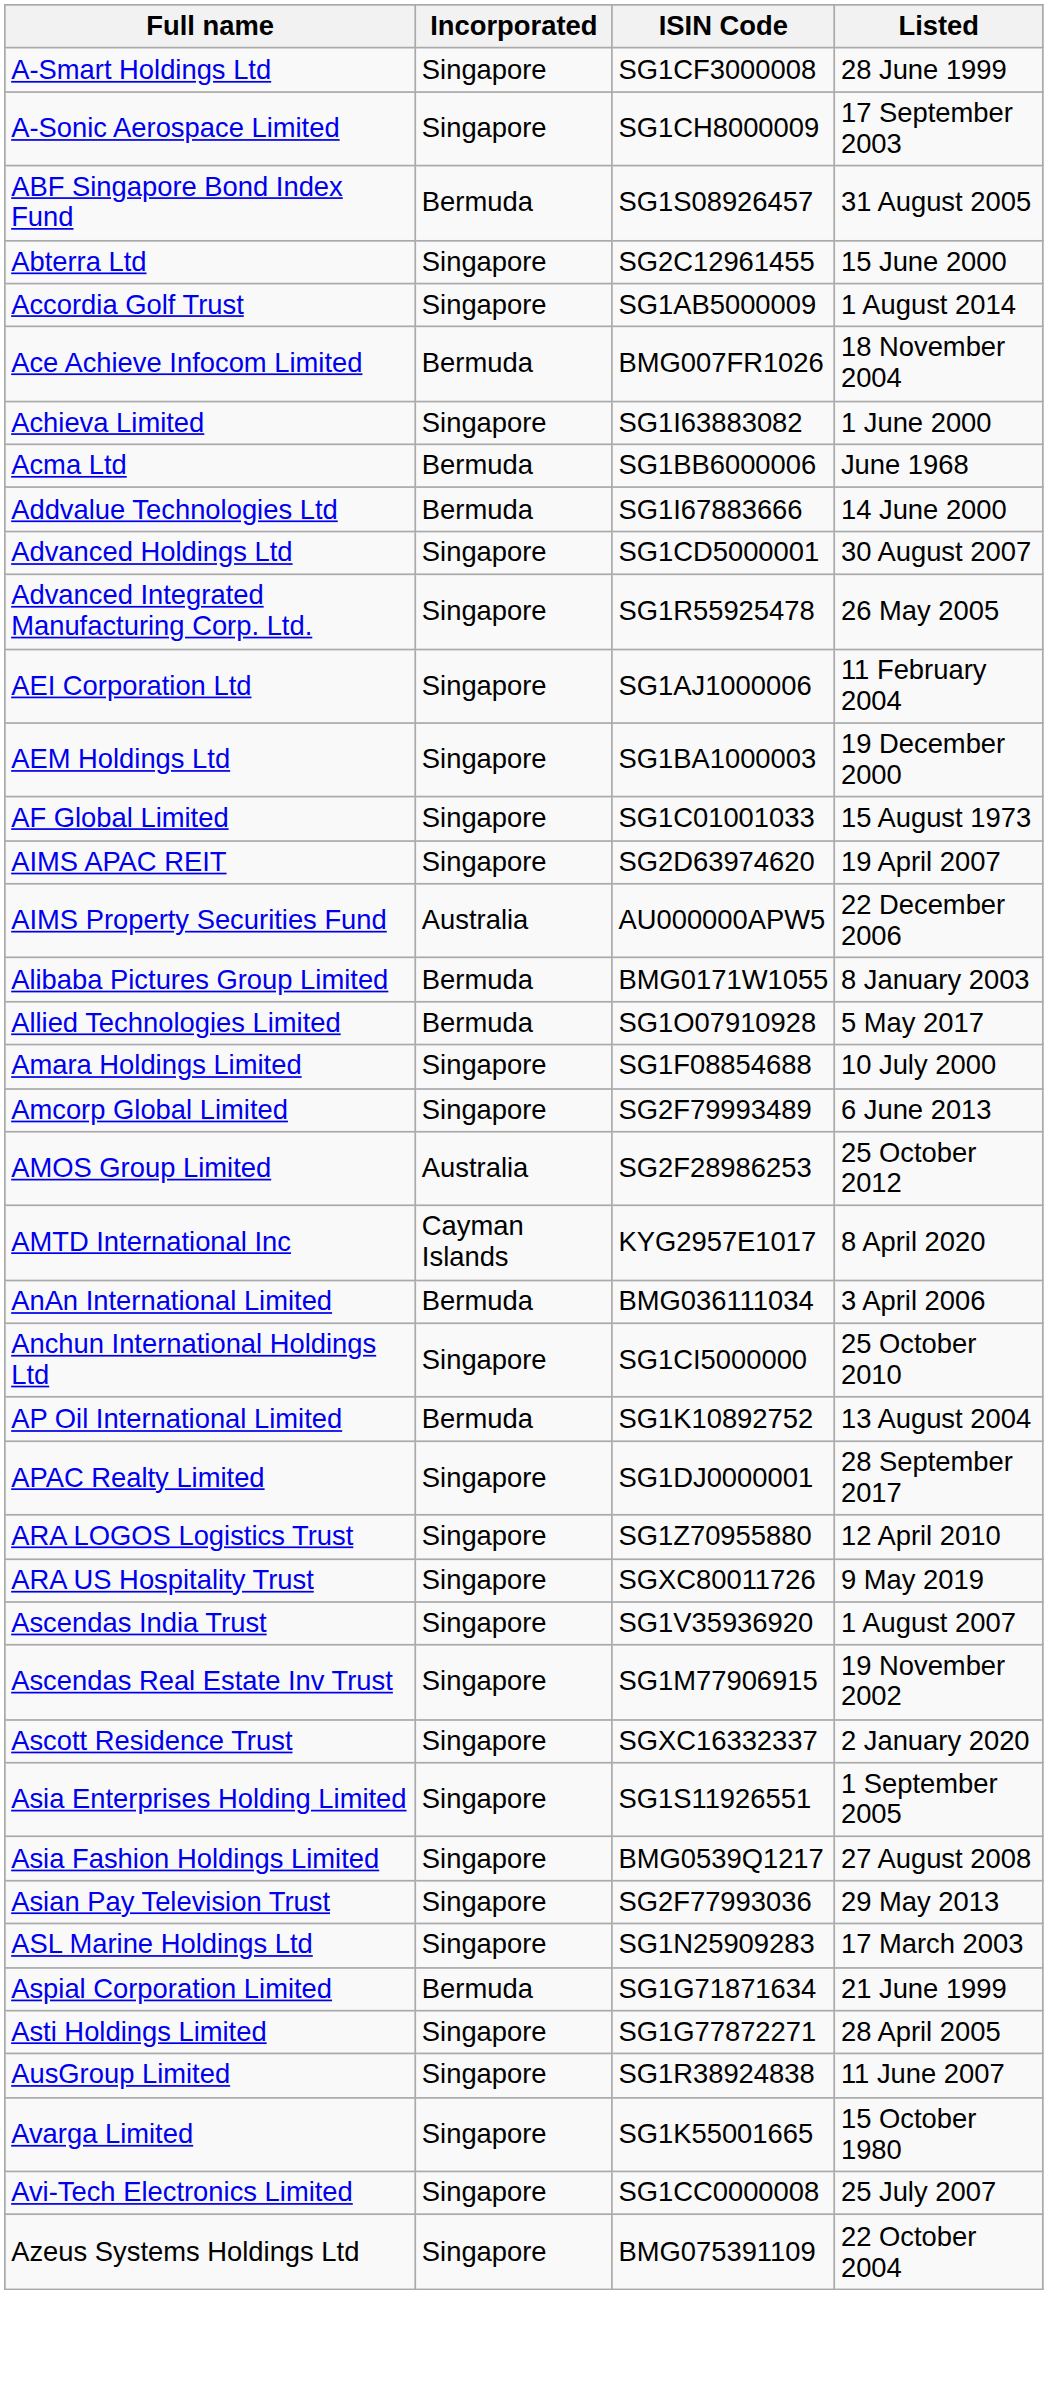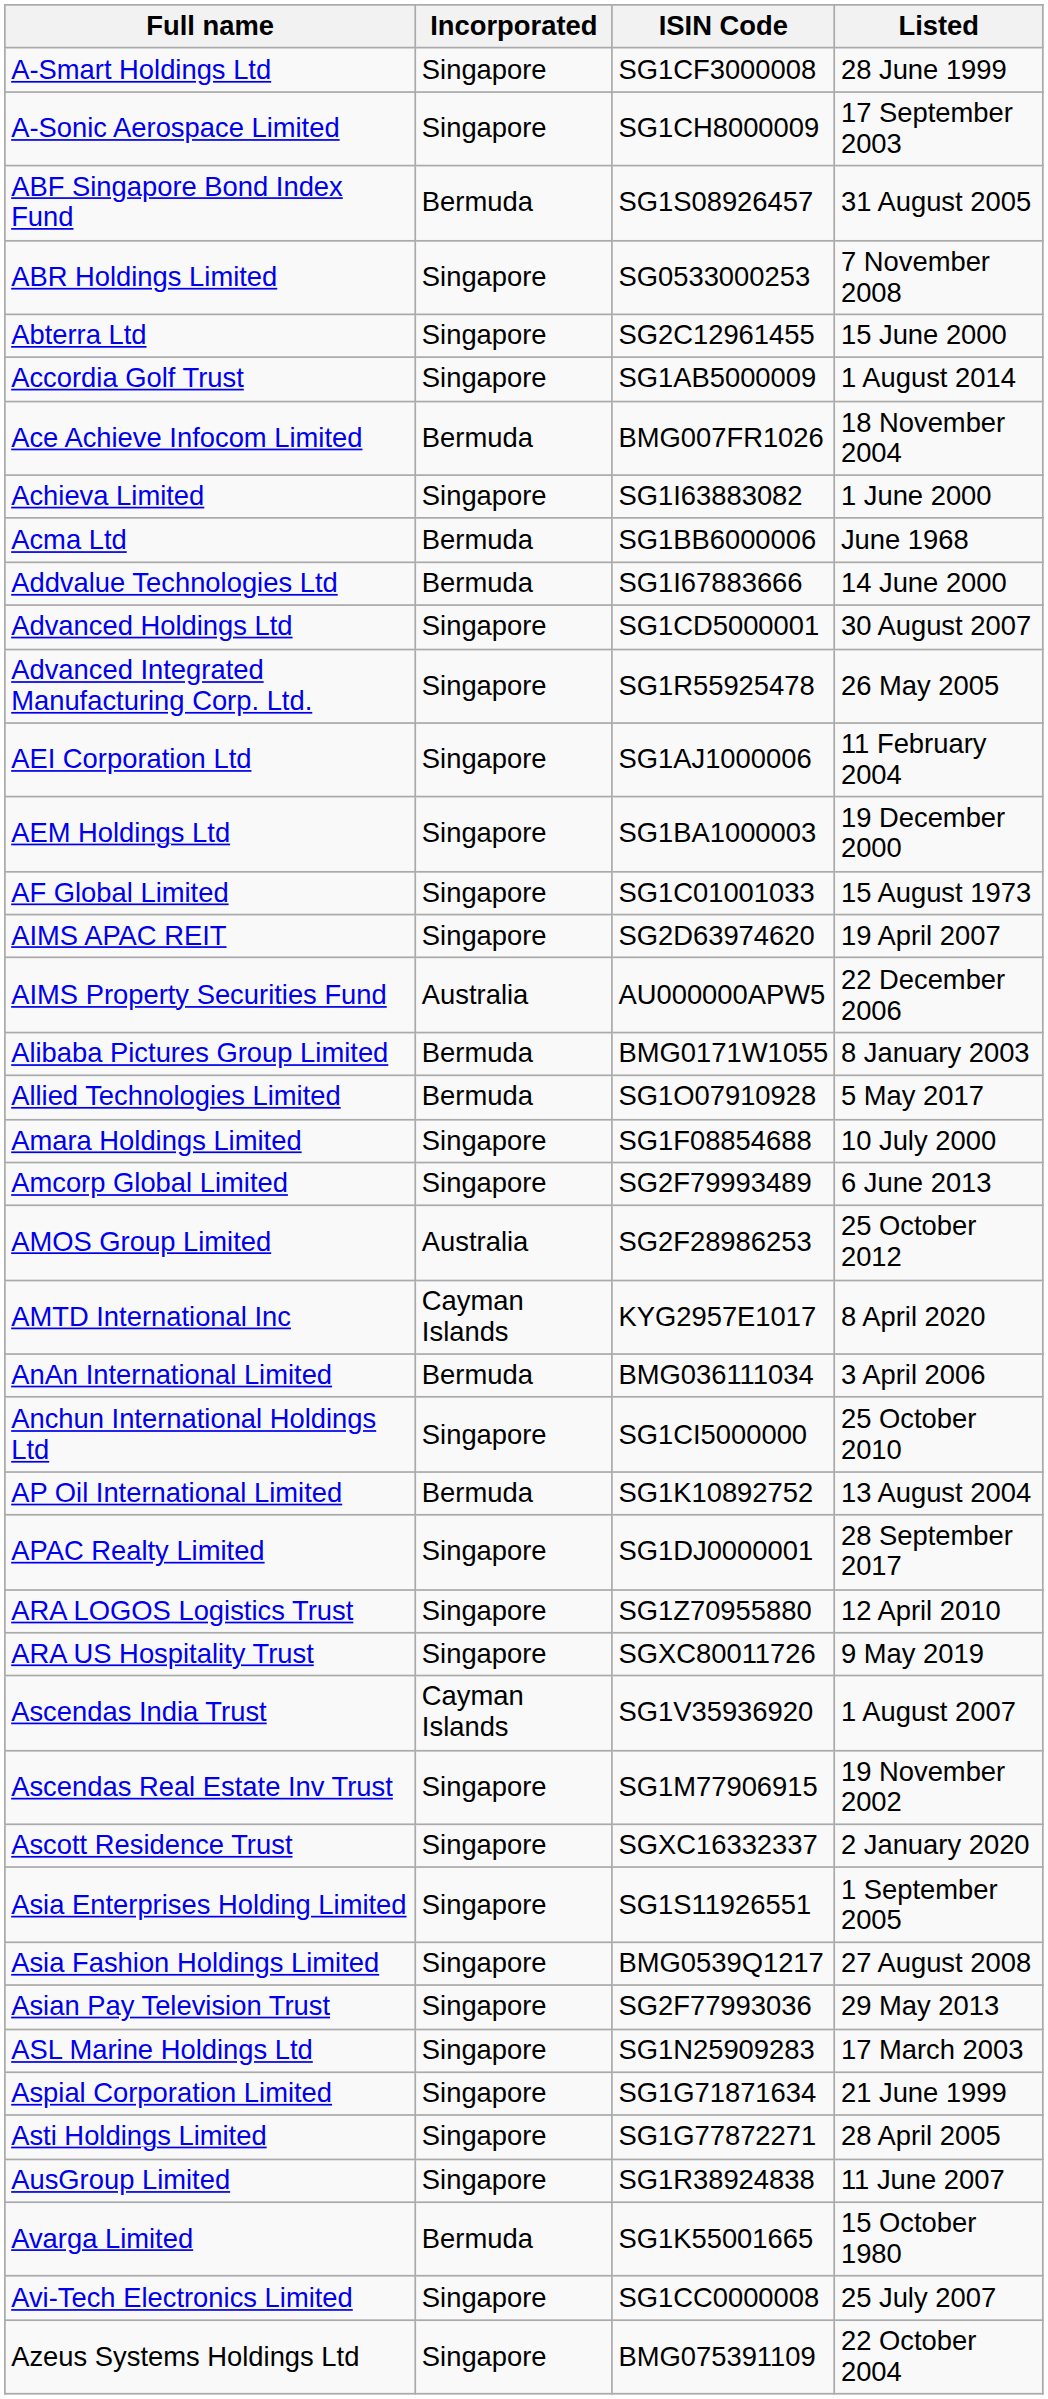+ row: ABR Holdings Limited | Singapore | SG0533000253 | 7 November 2008
Ascendas India Trust | Incorporated: Singapore -> Cayman Islands
Aspial Corporation Limited | Incorporated: Bermuda -> Singapore
Avarga Limited | Incorporated: Singapore -> Bermuda
